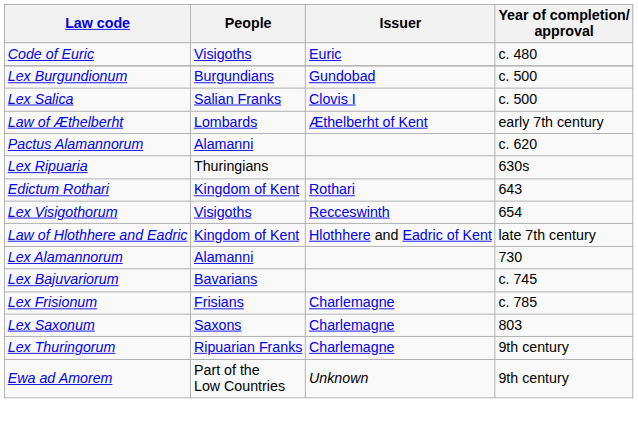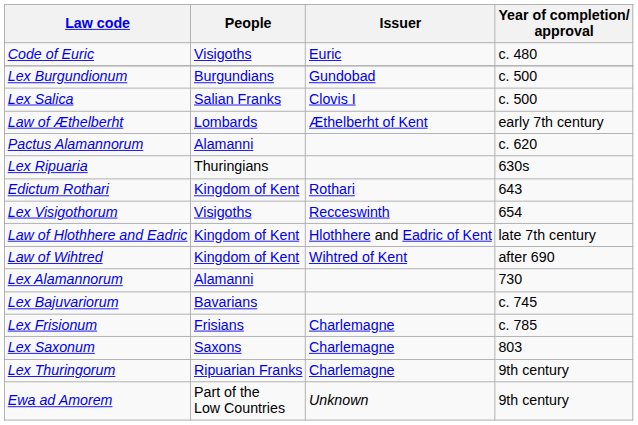+ row: Law of Wihtred | Kingdom of Kent | Wihtred of Kent | after 690
